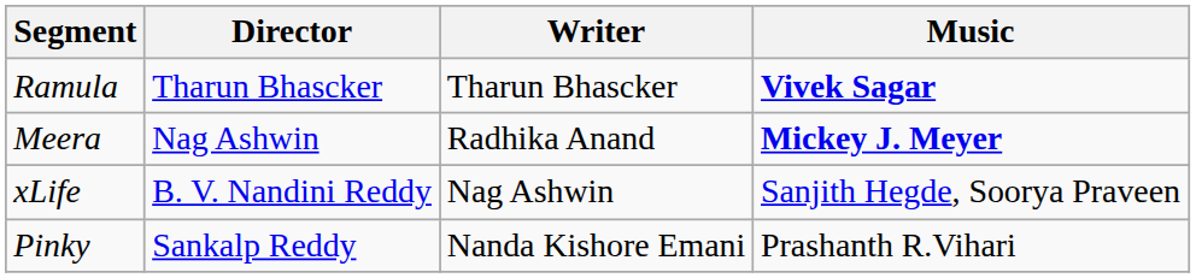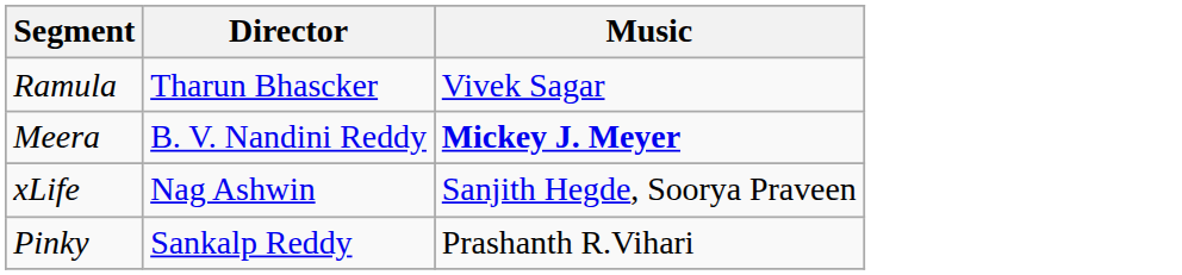- column: Writer | Tharun Bhascker | Radhika Anand | Nag Ashwin | Nanda Kishore Emani
Ramula | Music: bold -> normal
Meera | Director: Nag Ashwin -> B. V. Nandini Reddy
xLife | Director: B. V. Nandini Reddy -> Nag Ashwin
